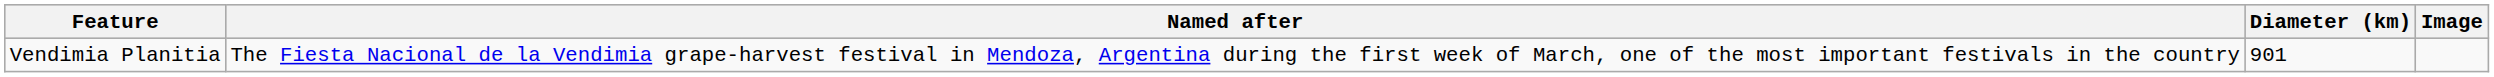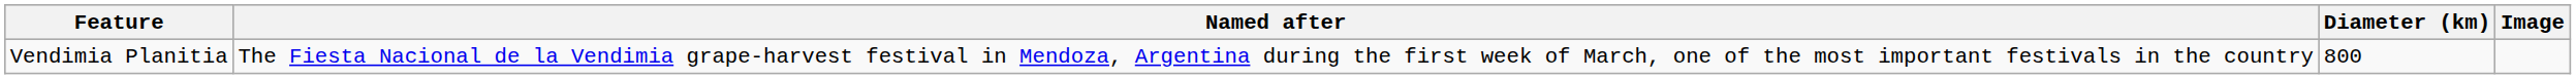Vendimia Planitia | Diameter (km): 901 -> 800
